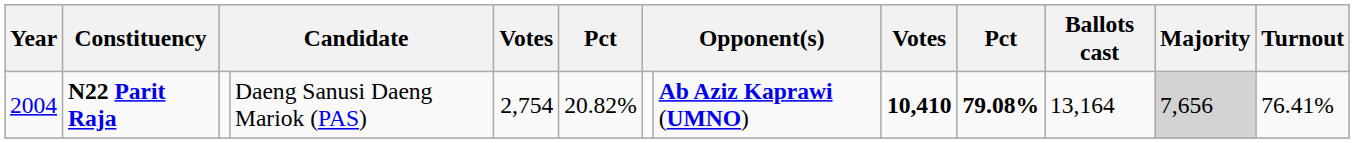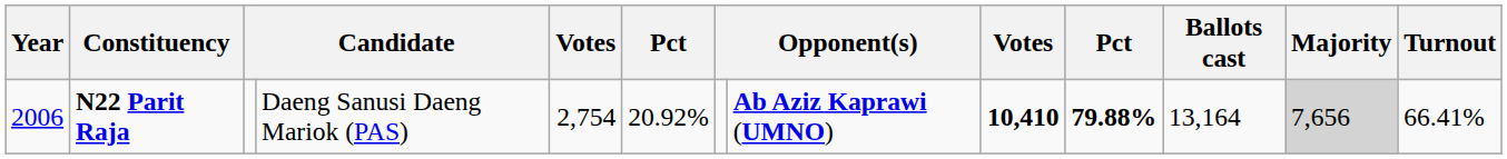N22 Parit Raja | Year: 2004 -> 2006
N22 Parit Raja | column 6: 20.82% -> 20.92%
N22 Parit Raja | column 10: 79.08% -> 79.88%
N22 Parit Raja | Turnout: 76.41% -> 66.41%
